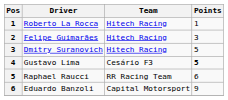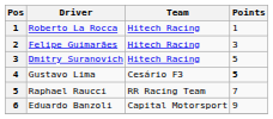Raphael Raucci | Points: 6 -> 7
